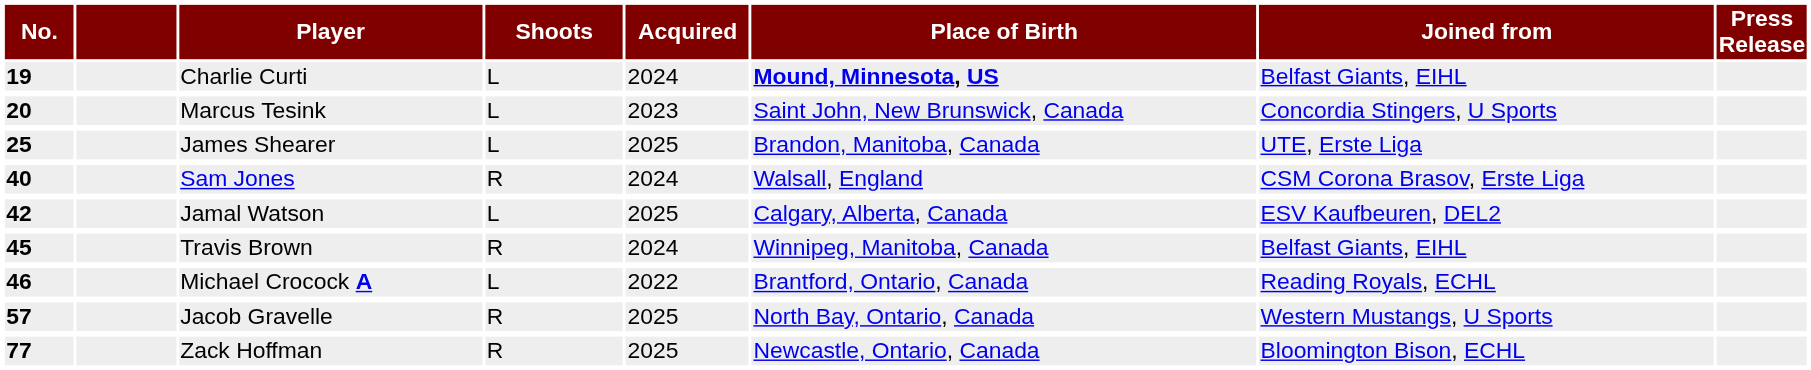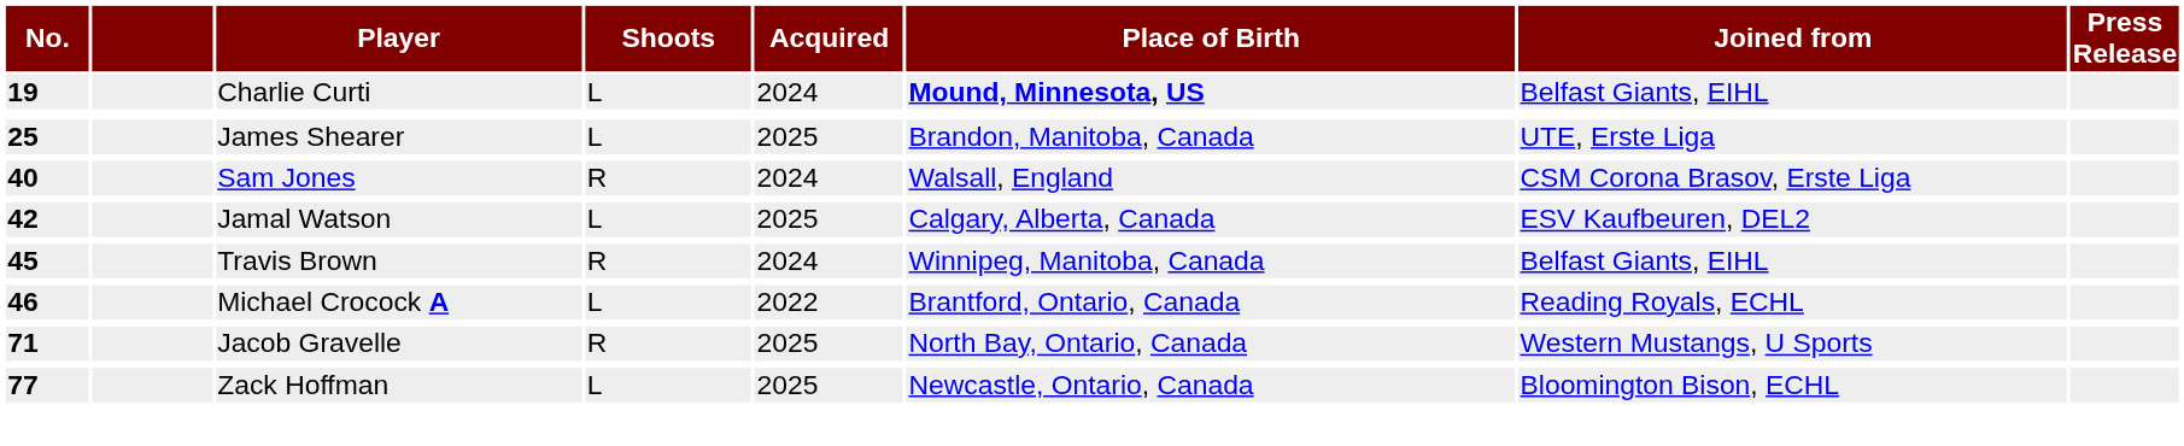- row: 20 | Marcus Tesink | L | 2023 | Saint John, New Brunswick, Canada | Concordia Stingers, U Sports
Jacob Gravelle | No.: 57 -> 71
Zack Hoffman | Shoots: R -> L
